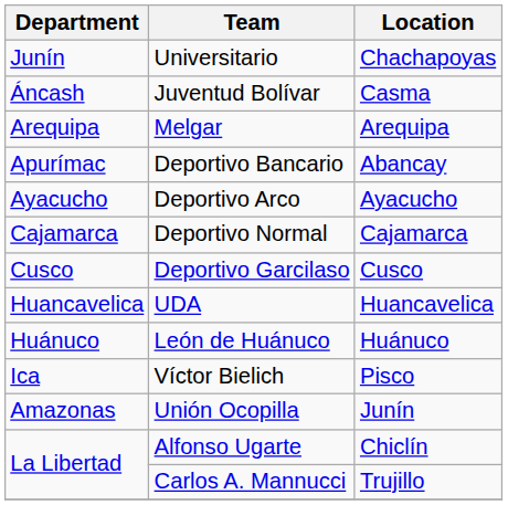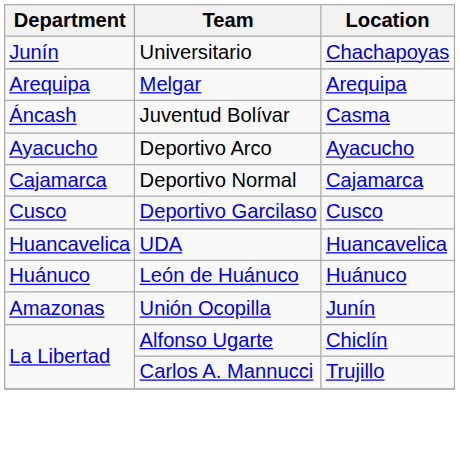rows swapped: Juventud Bolívar <-> Melgar
- row: Apurímac | Deportivo Bancario | Abancay
- row: Ica | Víctor Bielich | Pisco
